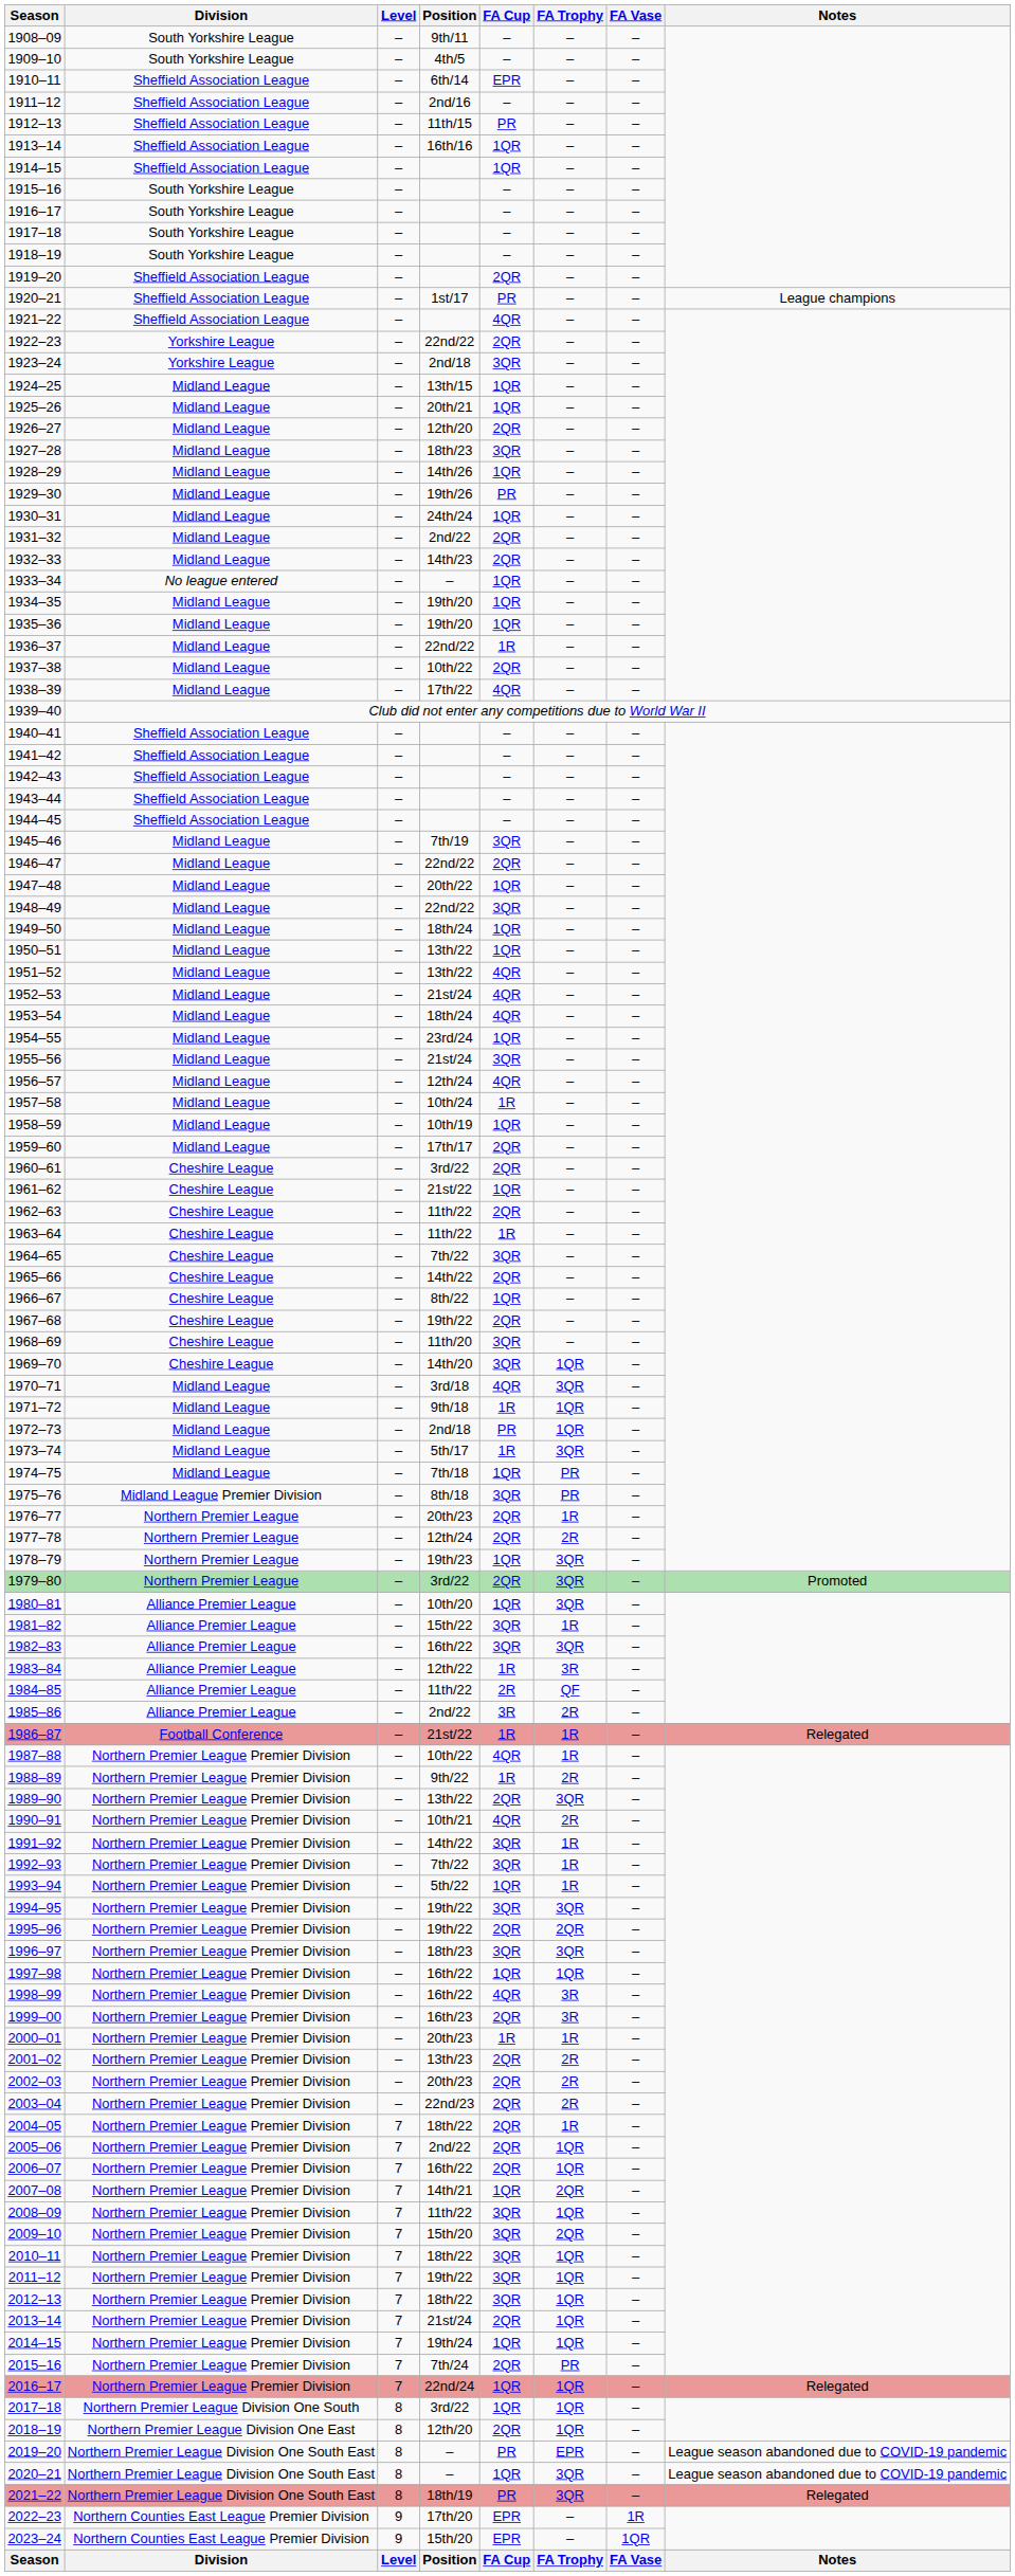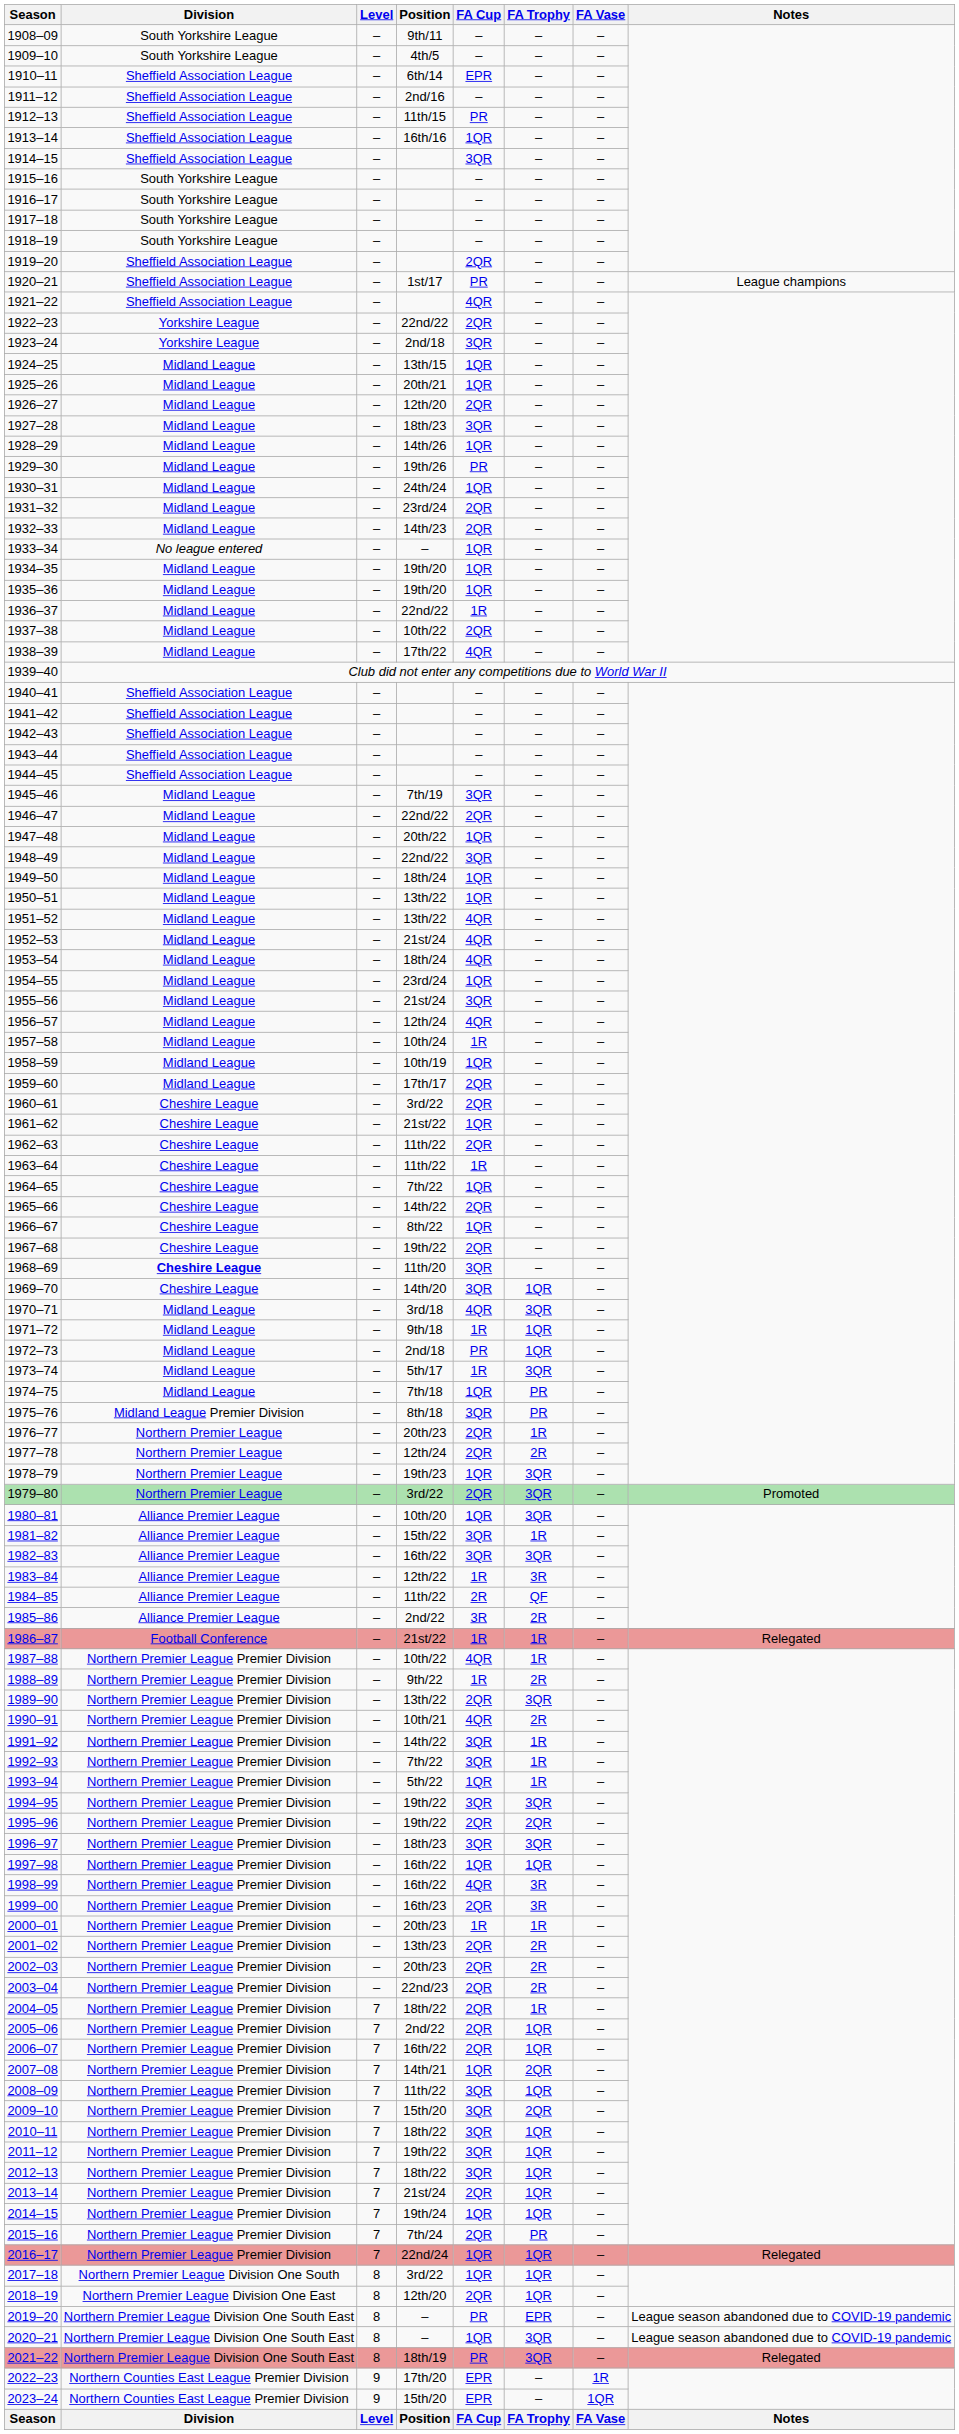1914–15 | FA Cup: 1QR -> 3QR
1931–32 | Position: 2nd/22 -> 23rd/24
1964–65 | FA Cup: 3QR -> 1QR
1968–69 | Division: normal -> bold
